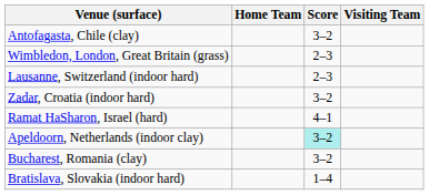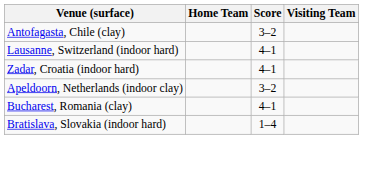- row: Wimbledon, London, Great Britain (grass) | 2–3
Lausanne, Switzerland (indoor hard) | Score: 2–3 -> 4–1
Zadar, Croatia (indoor hard) | Score: 3–2 -> 4–1
- row: Ramat HaSharon, Israel (hard) | 4–1
Apeldoorn, Netherlands (indoor clay) | Score: paleturquoise background -> no background
Bucharest, Romania (clay) | Score: 3–2 -> 4–1
